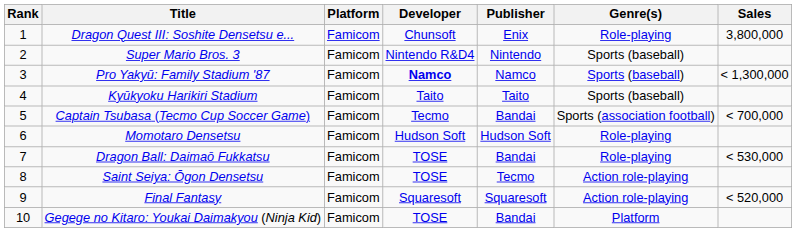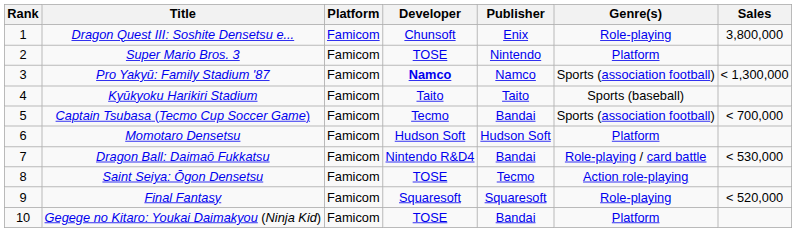Super Mario Bros. 3 | Developer: Nintendo R&D4 -> TOSE
Super Mario Bros. 3 | Genre(s): Sports (baseball) -> Platform
Pro Yakyū: Family Stadium '87 | Genre(s): Sports (baseball) -> Sports (association football)
Momotaro Densetsu | Genre(s): Role-playing -> Platform
Dragon Ball: Daimaō Fukkatsu | Developer: TOSE -> Nintendo R&D4
Dragon Ball: Daimaō Fukkatsu | Genre(s): Role-playing -> Role-playing / card battle
Final Fantasy | Genre(s): Action role-playing -> Role-playing
